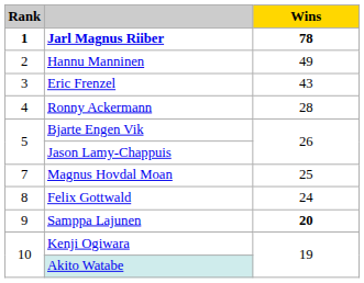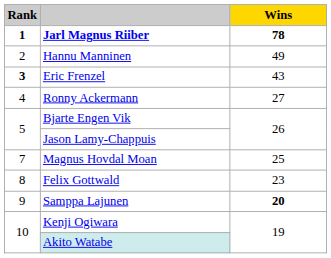Eric Frenzel | Rank: normal -> bold
Ronny Ackermann | Wins: 28 -> 27
Felix Gottwald | Wins: 24 -> 23
